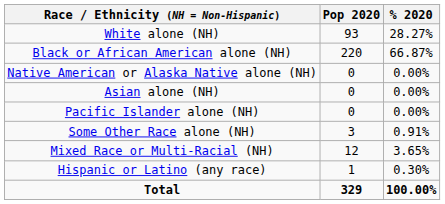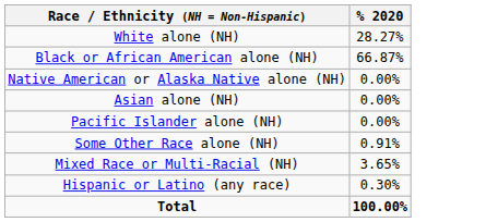- column: Pop 2020 | 93 | 220 | 0 | 0 | 0 | 3 | 12 | 1 | 329
